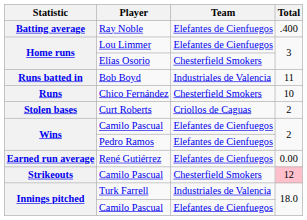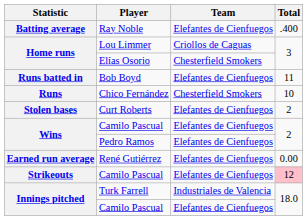Lou Limmer | Team: Elefantes de Cienfuegos -> Criollos de Caguas
Bob Boyd | Team: Industriales de Valencia -> Elefantes de Cienfuegos
Curt Roberts | Team: Criollos de Caguas -> Elefantes de Cienfuegos
Strikeouts / Camilo Pascual | Team: Chesterfield Smokers -> Elefantes de Cienfuegos
